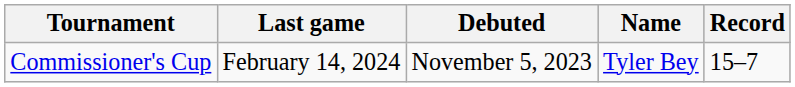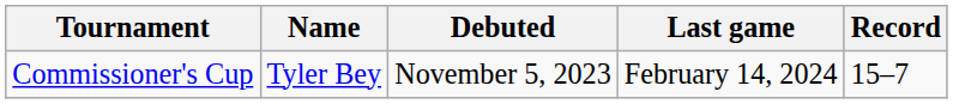columns swapped: Name <-> Last game
